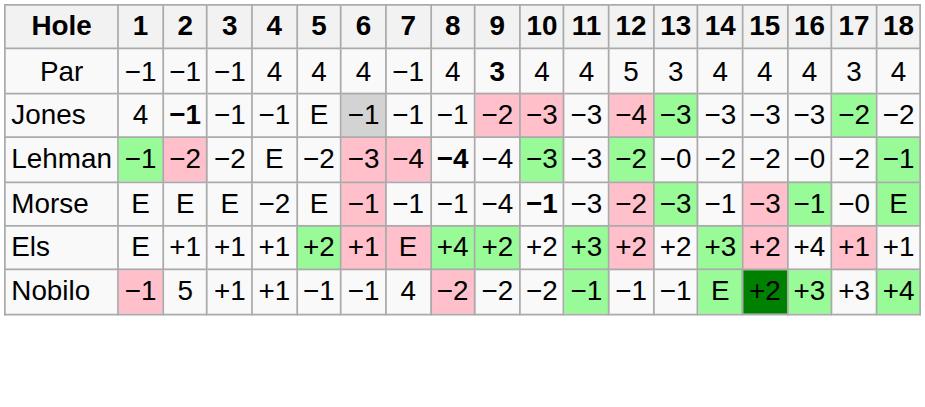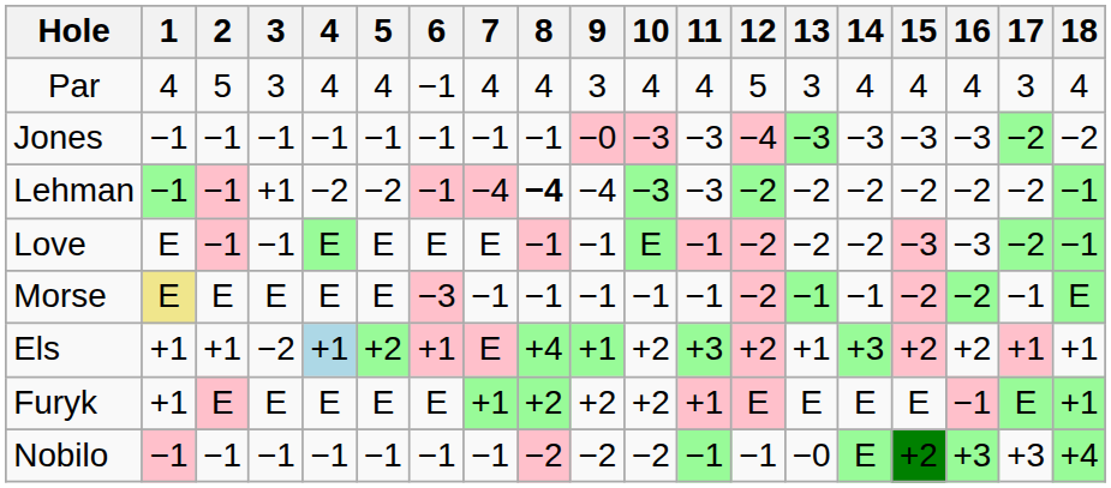Par | 1: −1 -> 4
Par | 2: −1 -> 5
Par | 3: −1 -> 3
Par | 6: 4 -> −1
Par | 7: −1 -> 4
Par | 9: bold -> normal
Jones | 1: 4 -> −1
Jones | 2: bold -> normal
Jones | 5: E -> −1
Jones | 6: lightgrey background -> no background
Jones | 9: −2 -> −0
Lehman | 2: −2 -> −1
Lehman | 3: −2 -> +1
Lehman | 4: E -> −2
Lehman | 6: −3 -> −1
Lehman | 13: −0 -> −2
Lehman | 16: −0 -> −2
+ row: Love | E | −1 | −1 | E | E | E | E | −1 | −1 | E | −1 | −2 | −2 | −2 | −3 | −3 | −2 | −1
Morse | 1: no background -> khaki background
Morse | 4: −2 -> E
Morse | 6: −1 -> −3
Morse | 9: −4 -> −1
Morse | 10: bold -> normal
Morse | 11: −3 -> −1
Morse | 13: −3 -> −1
Morse | 15: −3 -> −2
Morse | 16: −1 -> −2
Morse | 17: −0 -> −1
Els | 1: E -> +1
Els | 3: +1 -> −2
Els | 4: no background -> lightblue background
Els | 9: +2 -> +1
Els | 13: +2 -> +1
Els | 16: +4 -> +2
+ row: Furyk | +1 | E | E | E | E | E | +1 | +2 | +2 | +2 | +1 | E | E | E | E | −1 | E | +1
Nobilo | 2: 5 -> −1
Nobilo | 3: +1 -> −1
Nobilo | 4: +1 -> −1
Nobilo | 7: 4 -> −1
Nobilo | 13: −1 -> −0
